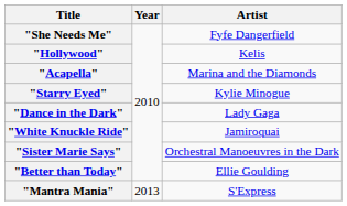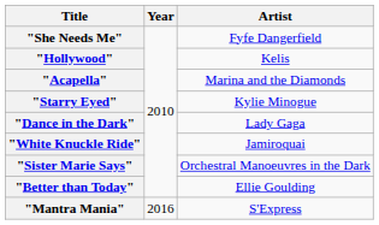"Mantra Mania" | Year: 2013 -> 2016
